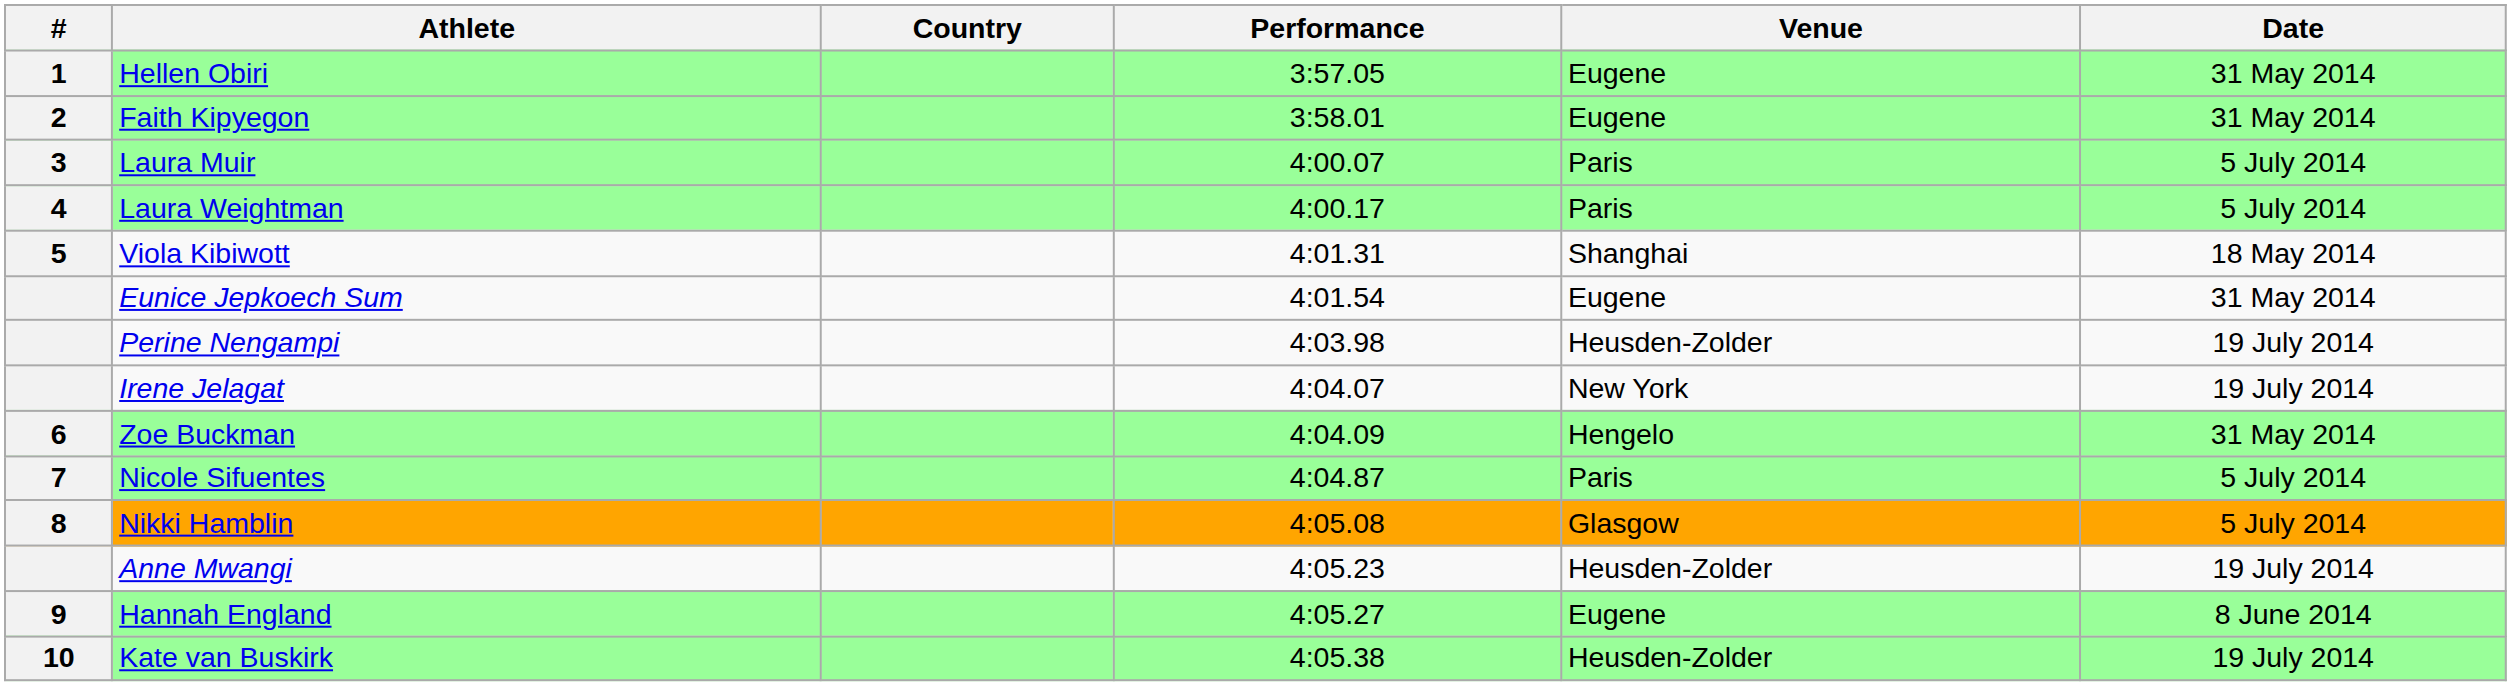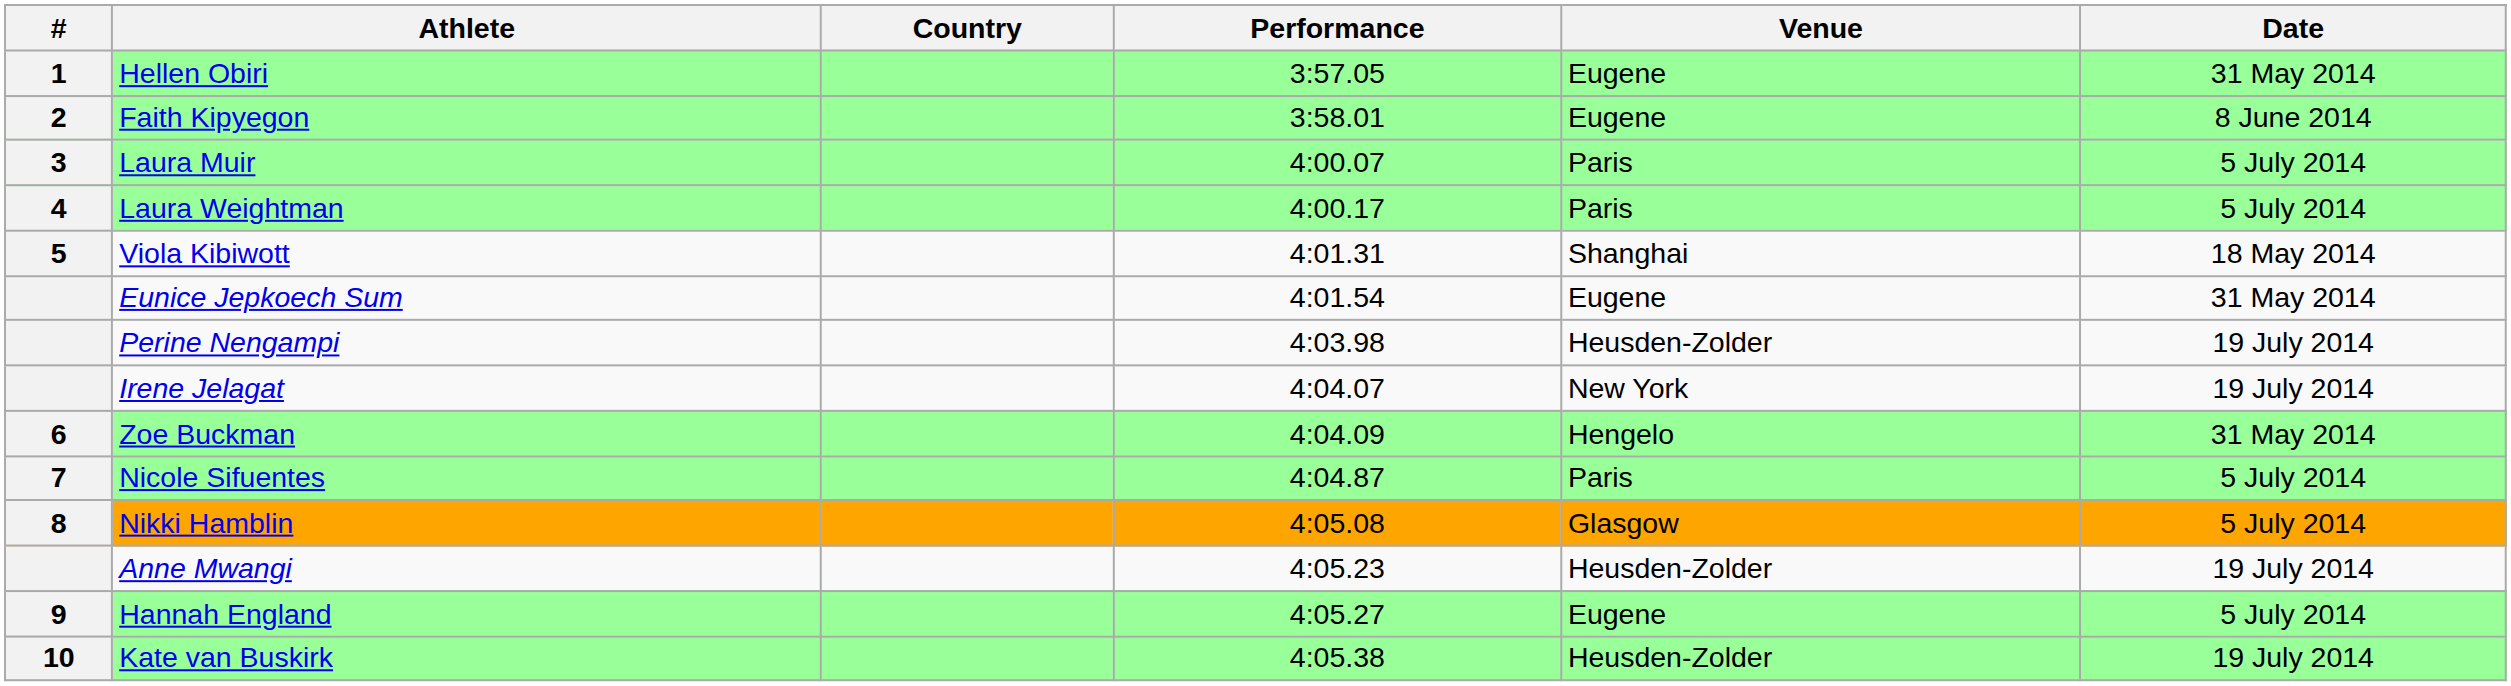Faith Kipyegon | Date: 31 May 2014 -> 8 June 2014
Hannah England | Date: 8 June 2014 -> 5 July 2014
